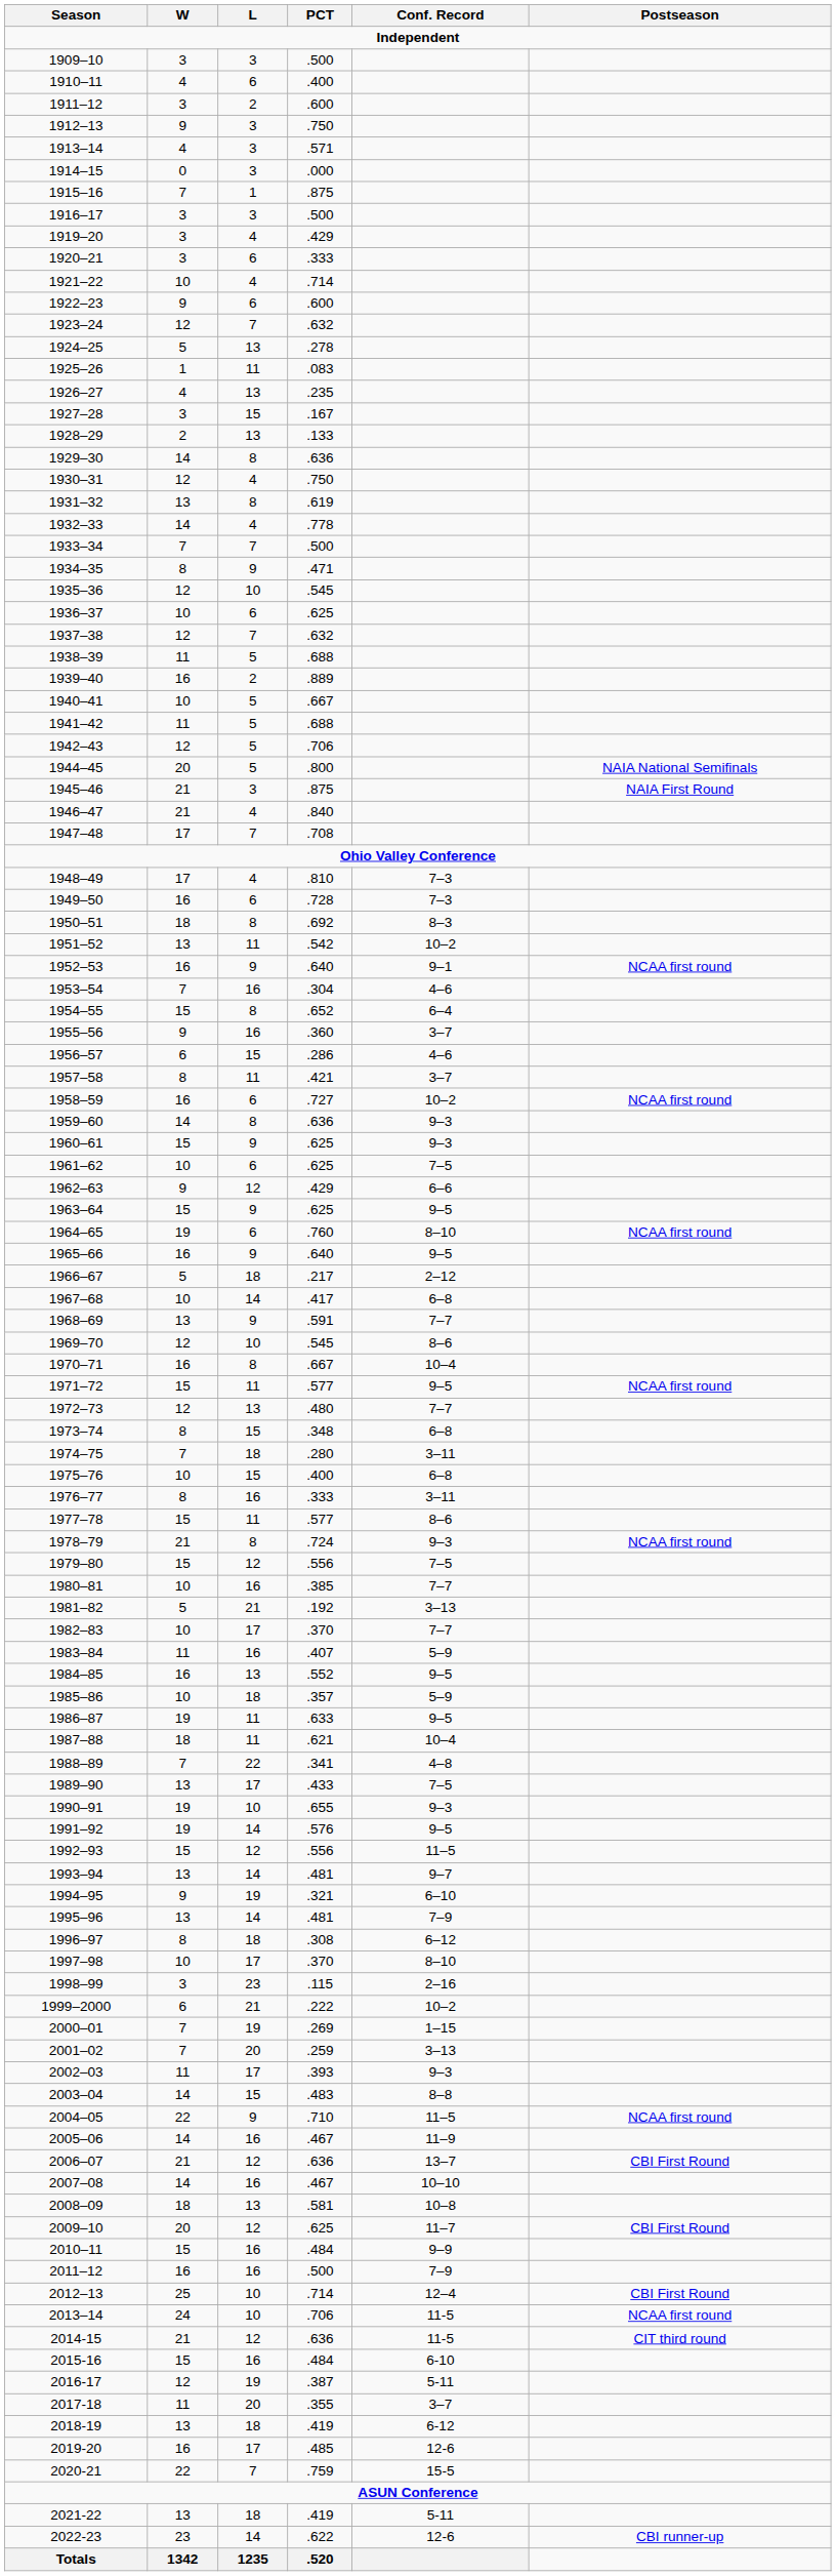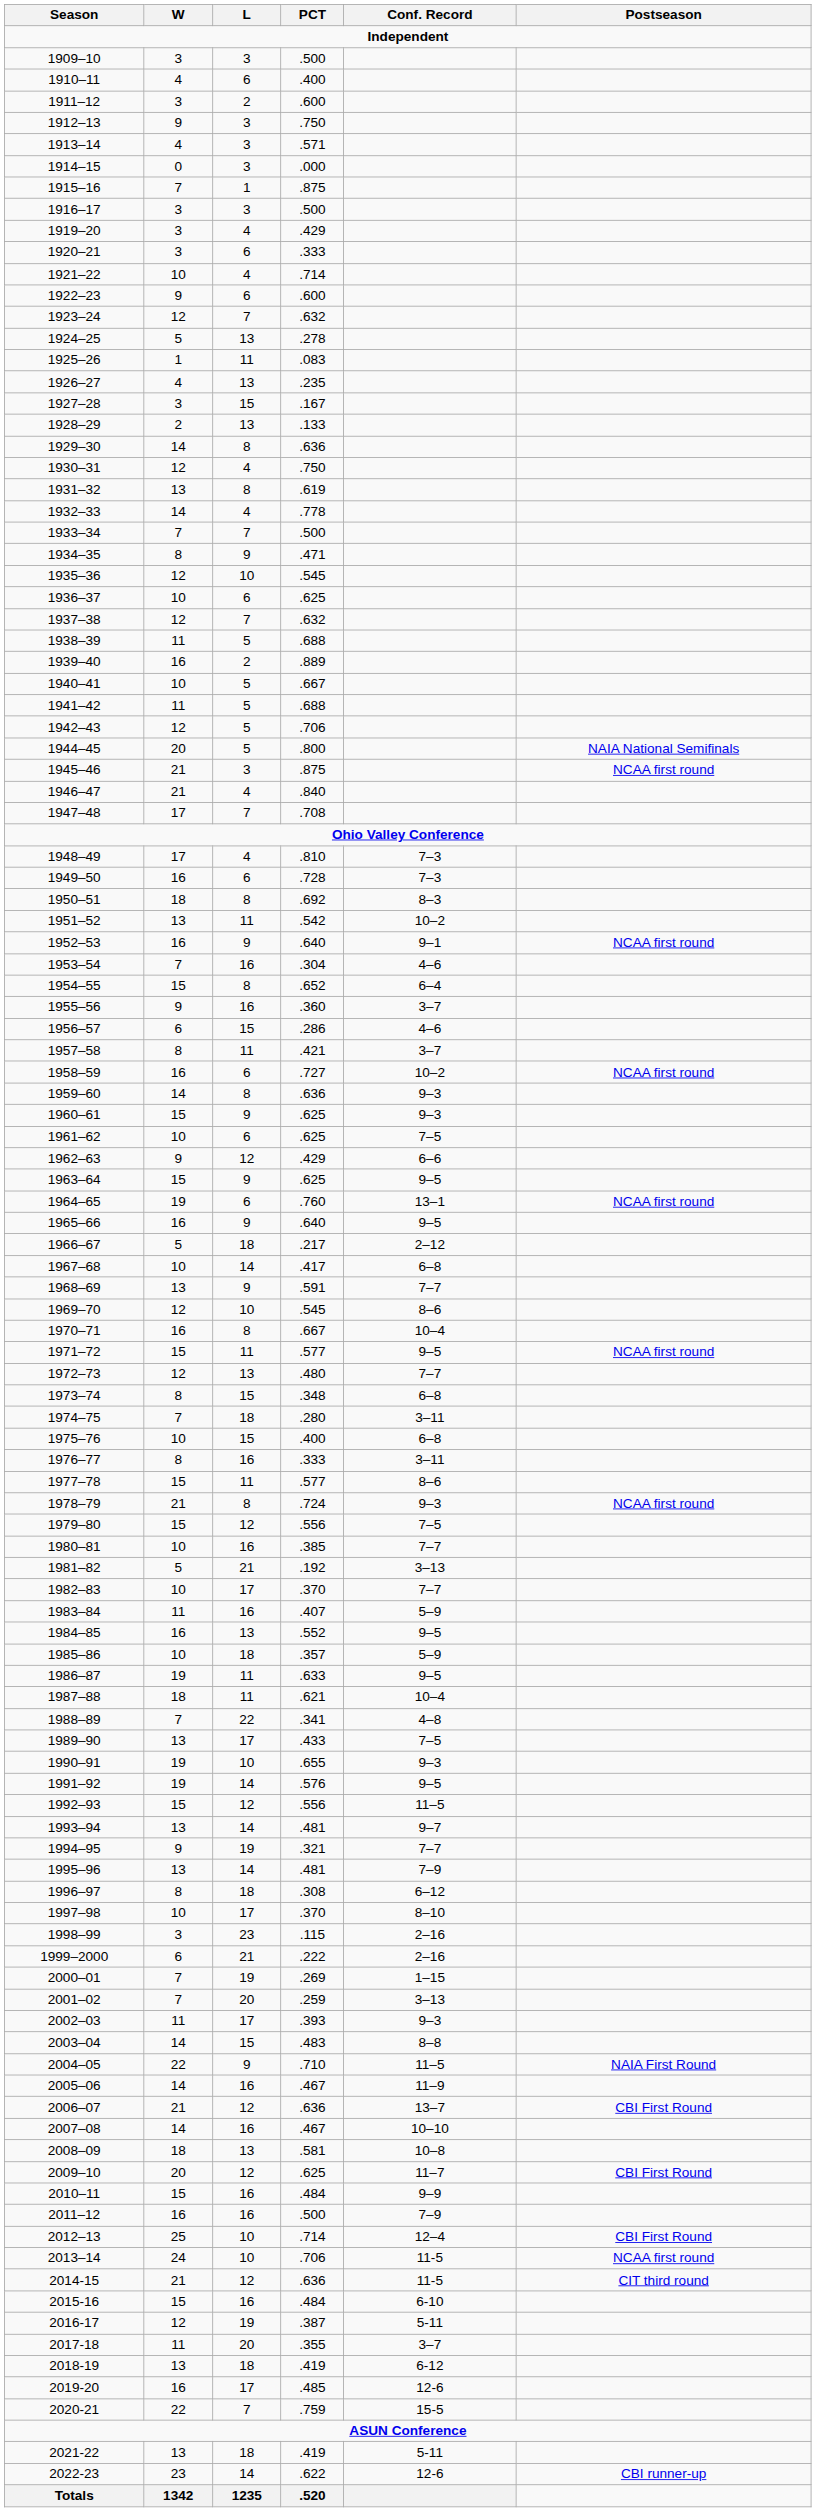1945–46 | Postseason: NAIA First Round -> NCAA first round
1964–65 | Conf. Record: 8–10 -> 13–1
1994–95 | Conf. Record: 6–10 -> 7–7
1999–2000 | Conf. Record: 10–2 -> 2–16
2004–05 | Postseason: NCAA first round -> NAIA First Round
